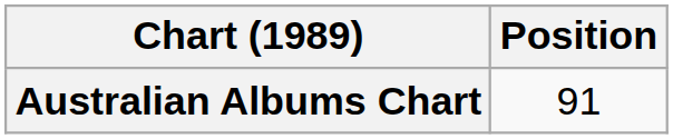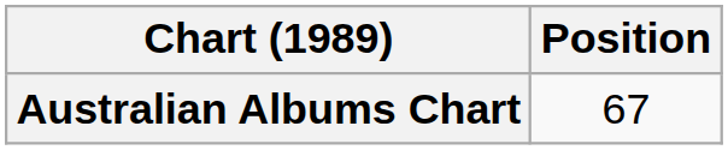Australian Albums Chart | Position: 91 -> 67
